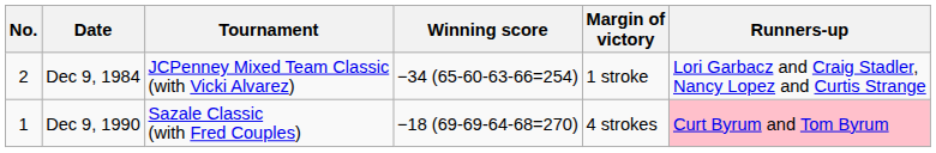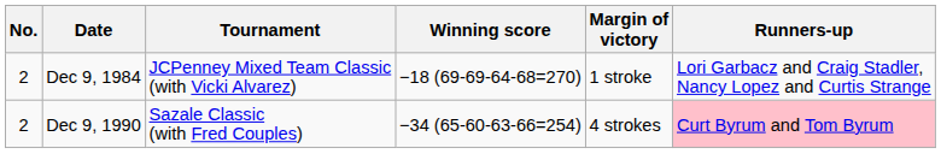Dec 9, 1984 | Winning score: −34 (65-60-63-66=254) -> −18 (69-69-64-68=270)
Dec 9, 1990 | No.: 1 -> 2
Dec 9, 1990 | Winning score: −18 (69-69-64-68=270) -> −34 (65-60-63-66=254)
